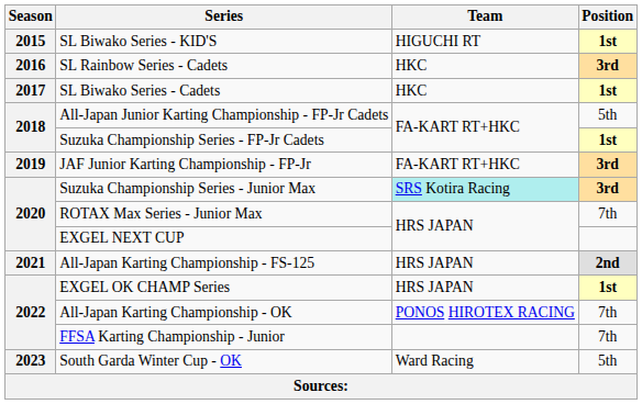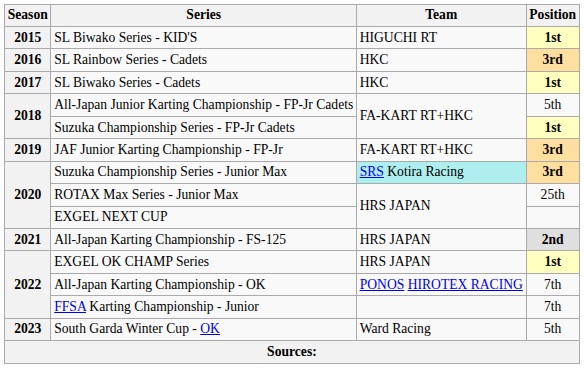ROTAX Max Series - Junior Max | Position: 7th -> 25th
